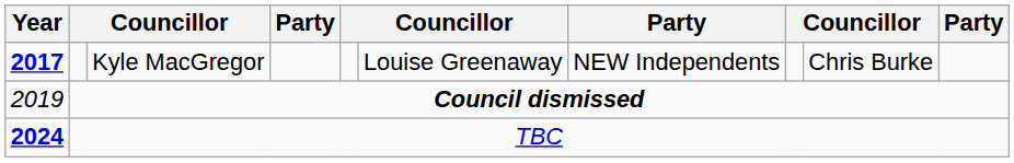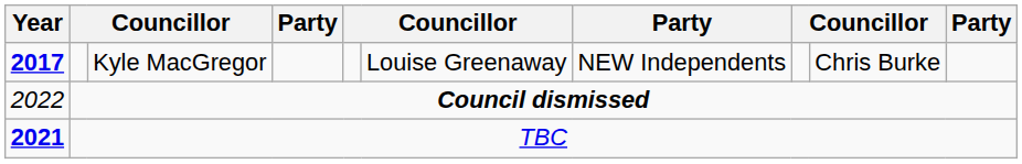Council dismissed | Year: 2019 -> 2022
TBC | Year: 2024 -> 2021
